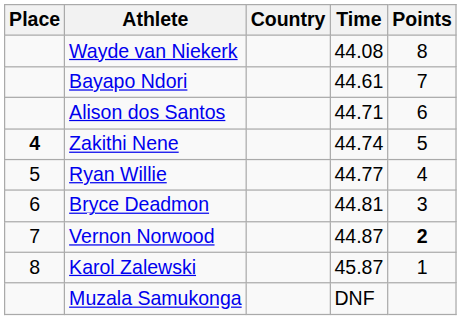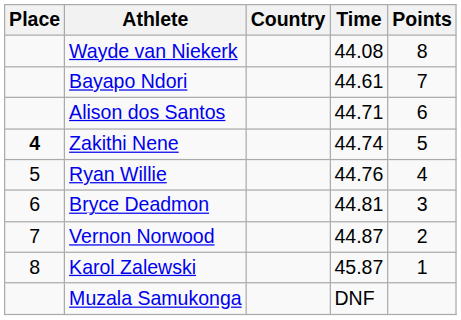Ryan Willie | Time: 44.77 -> 44.76
Vernon Norwood | Points: bold -> normal
